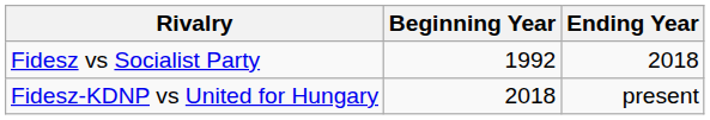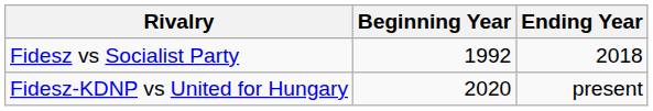Fidesz-KDNP vs United for Hungary | Beginning Year: 2018 -> 2020
